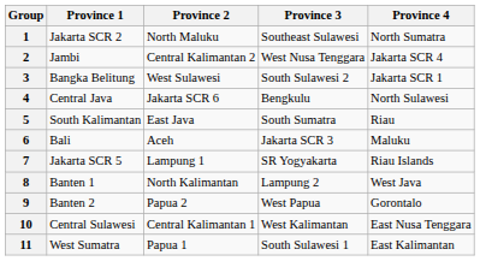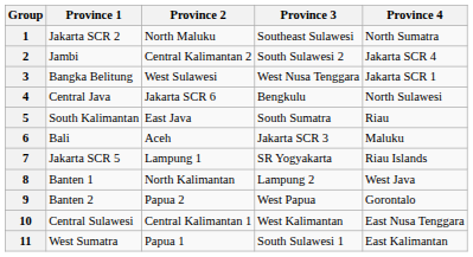2 | Province 3: West Nusa Tenggara -> South Sulawesi 2
3 | Province 3: South Sulawesi 2 -> West Nusa Tenggara
